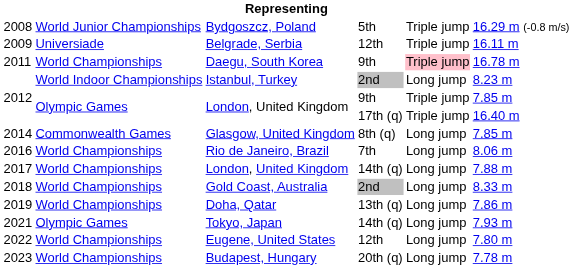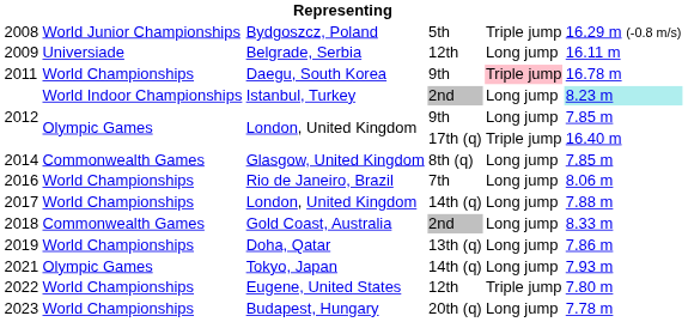2009 | column 5: Triple jump -> Long jump
2012 / 2nd | column 6: no background -> paleturquoise background
2012 / 9th | column 5: Triple jump -> Long jump
2018 | column 2: World Championships -> Commonwealth Games
2022 | column 5: Long jump -> Triple jump
